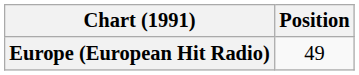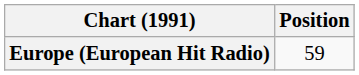Europe (European Hit Radio) | Position: 49 -> 59
